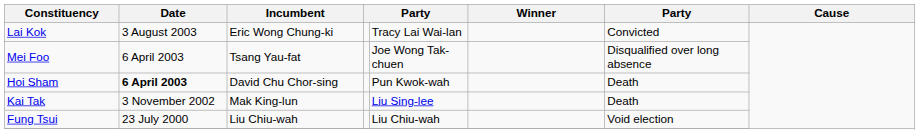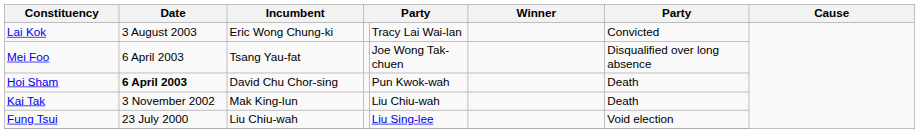Kai Tak | column 5: Liu Sing-lee -> Liu Chiu-wah
Fung Tsui | column 5: Liu Chiu-wah -> Liu Sing-lee
